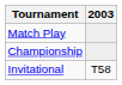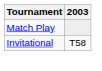- row: Championship
